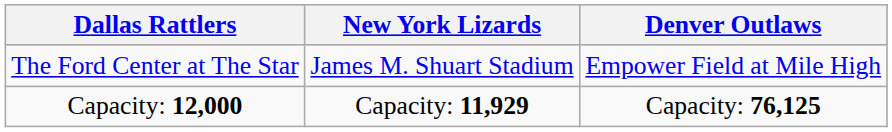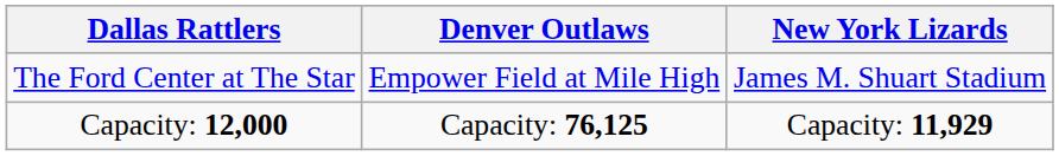columns swapped: Denver Outlaws <-> New York Lizards
